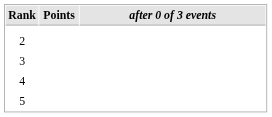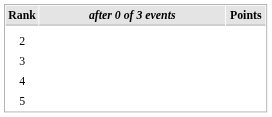columns swapped: after 0 of 3 events <-> Points
